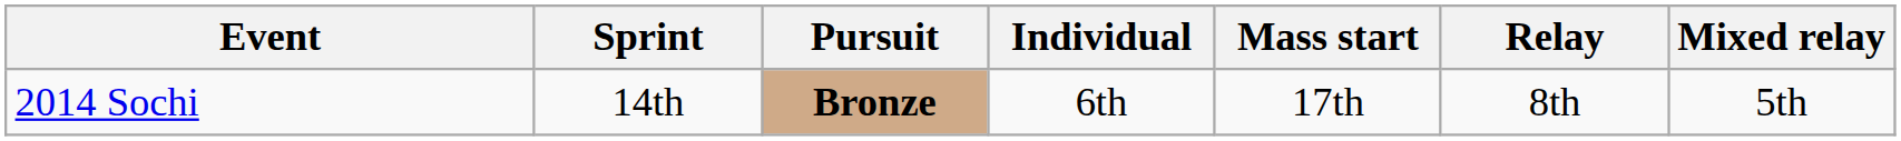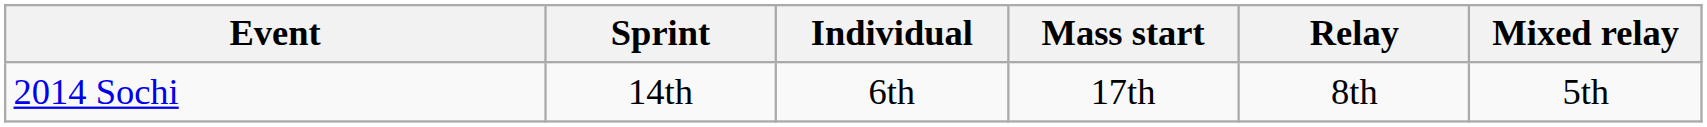- column: Pursuit | Bronze
